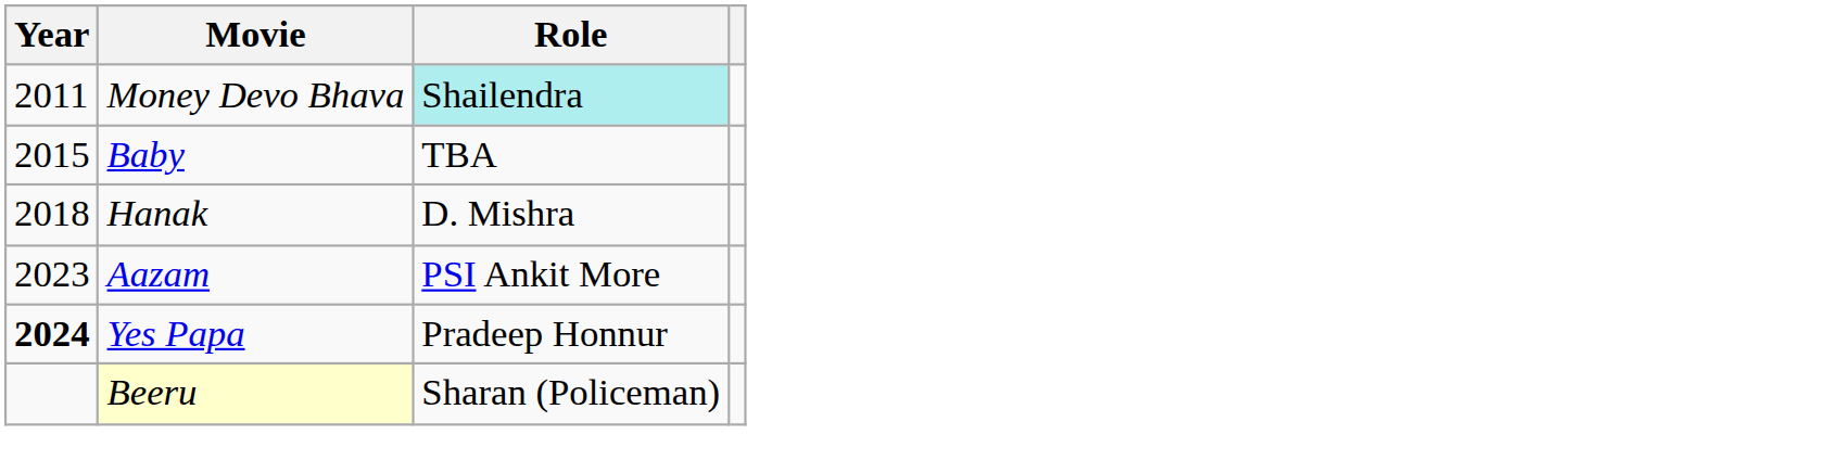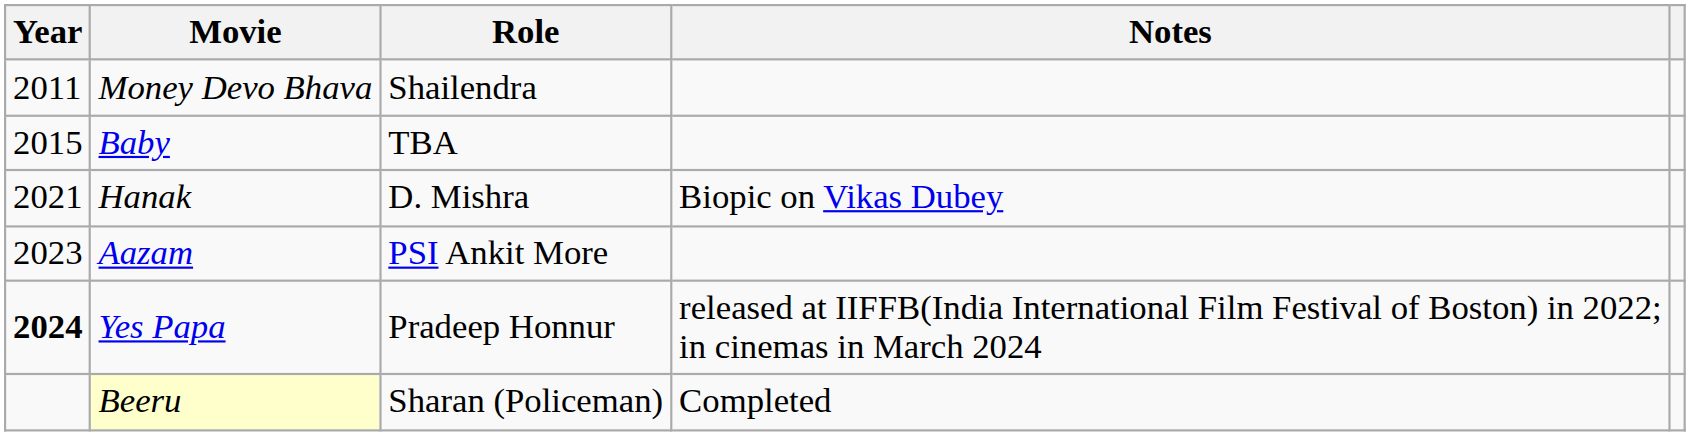+ column: Notes | Biopic on Vikas Dubey | released at IIFFB(India International Film Festival of Boston) in 2022; in cinemas in March 2024 | Completed
Money Devo Bhava | Role: paleturquoise background -> no background
Hanak | Year: 2018 -> 2021
